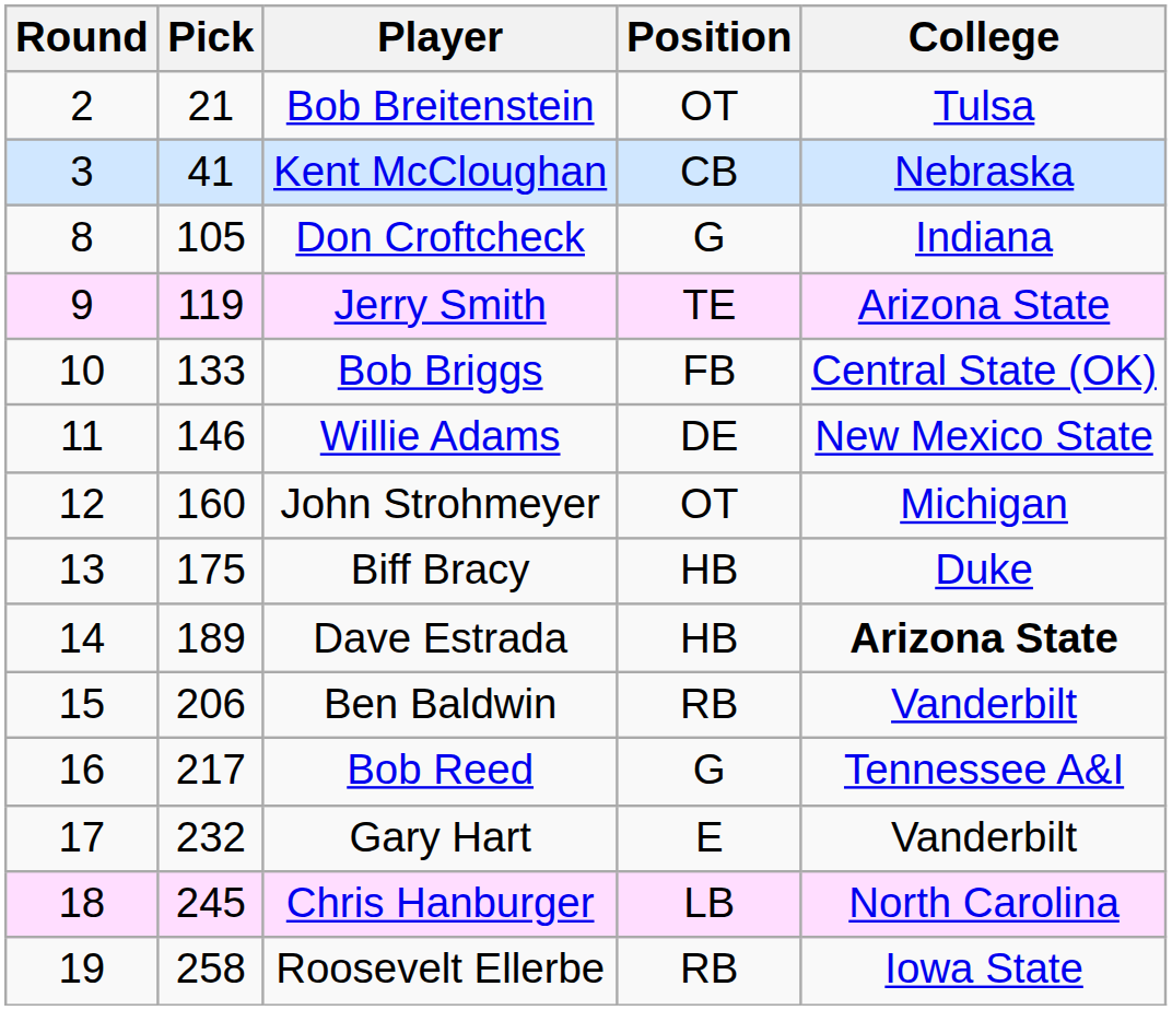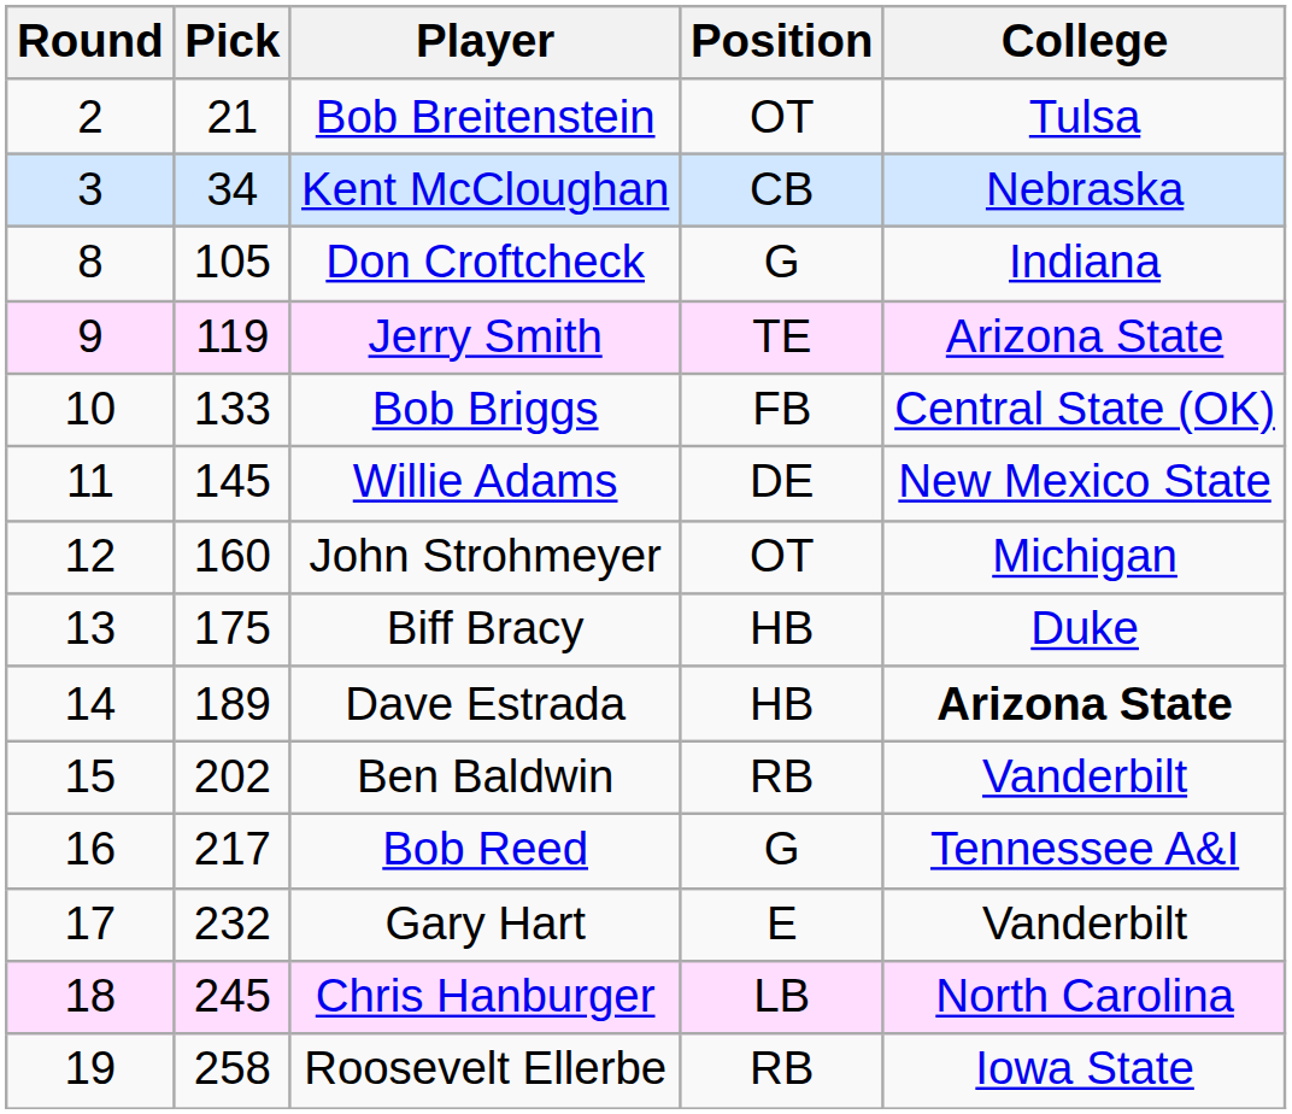Kent McCloughan | Pick: 41 -> 34
Willie Adams | Pick: 146 -> 145
Ben Baldwin | Pick: 206 -> 202
